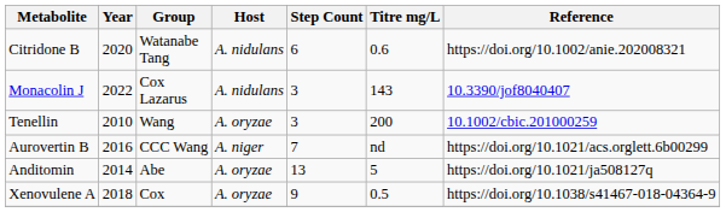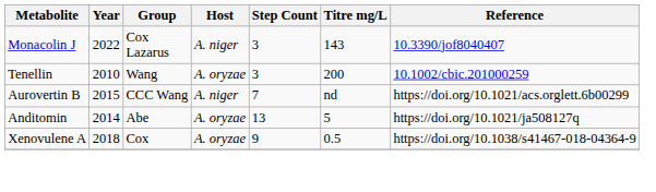- row: Citridone B | 2020 | Watanabe Tang | A. nidulans | 6 | 0.6 | https://doi.org/10.1002/anie.202008321
Monacolin J | Host: A. nidulans -> A. niger
Aurovertin B | Year: 2016 -> 2015
